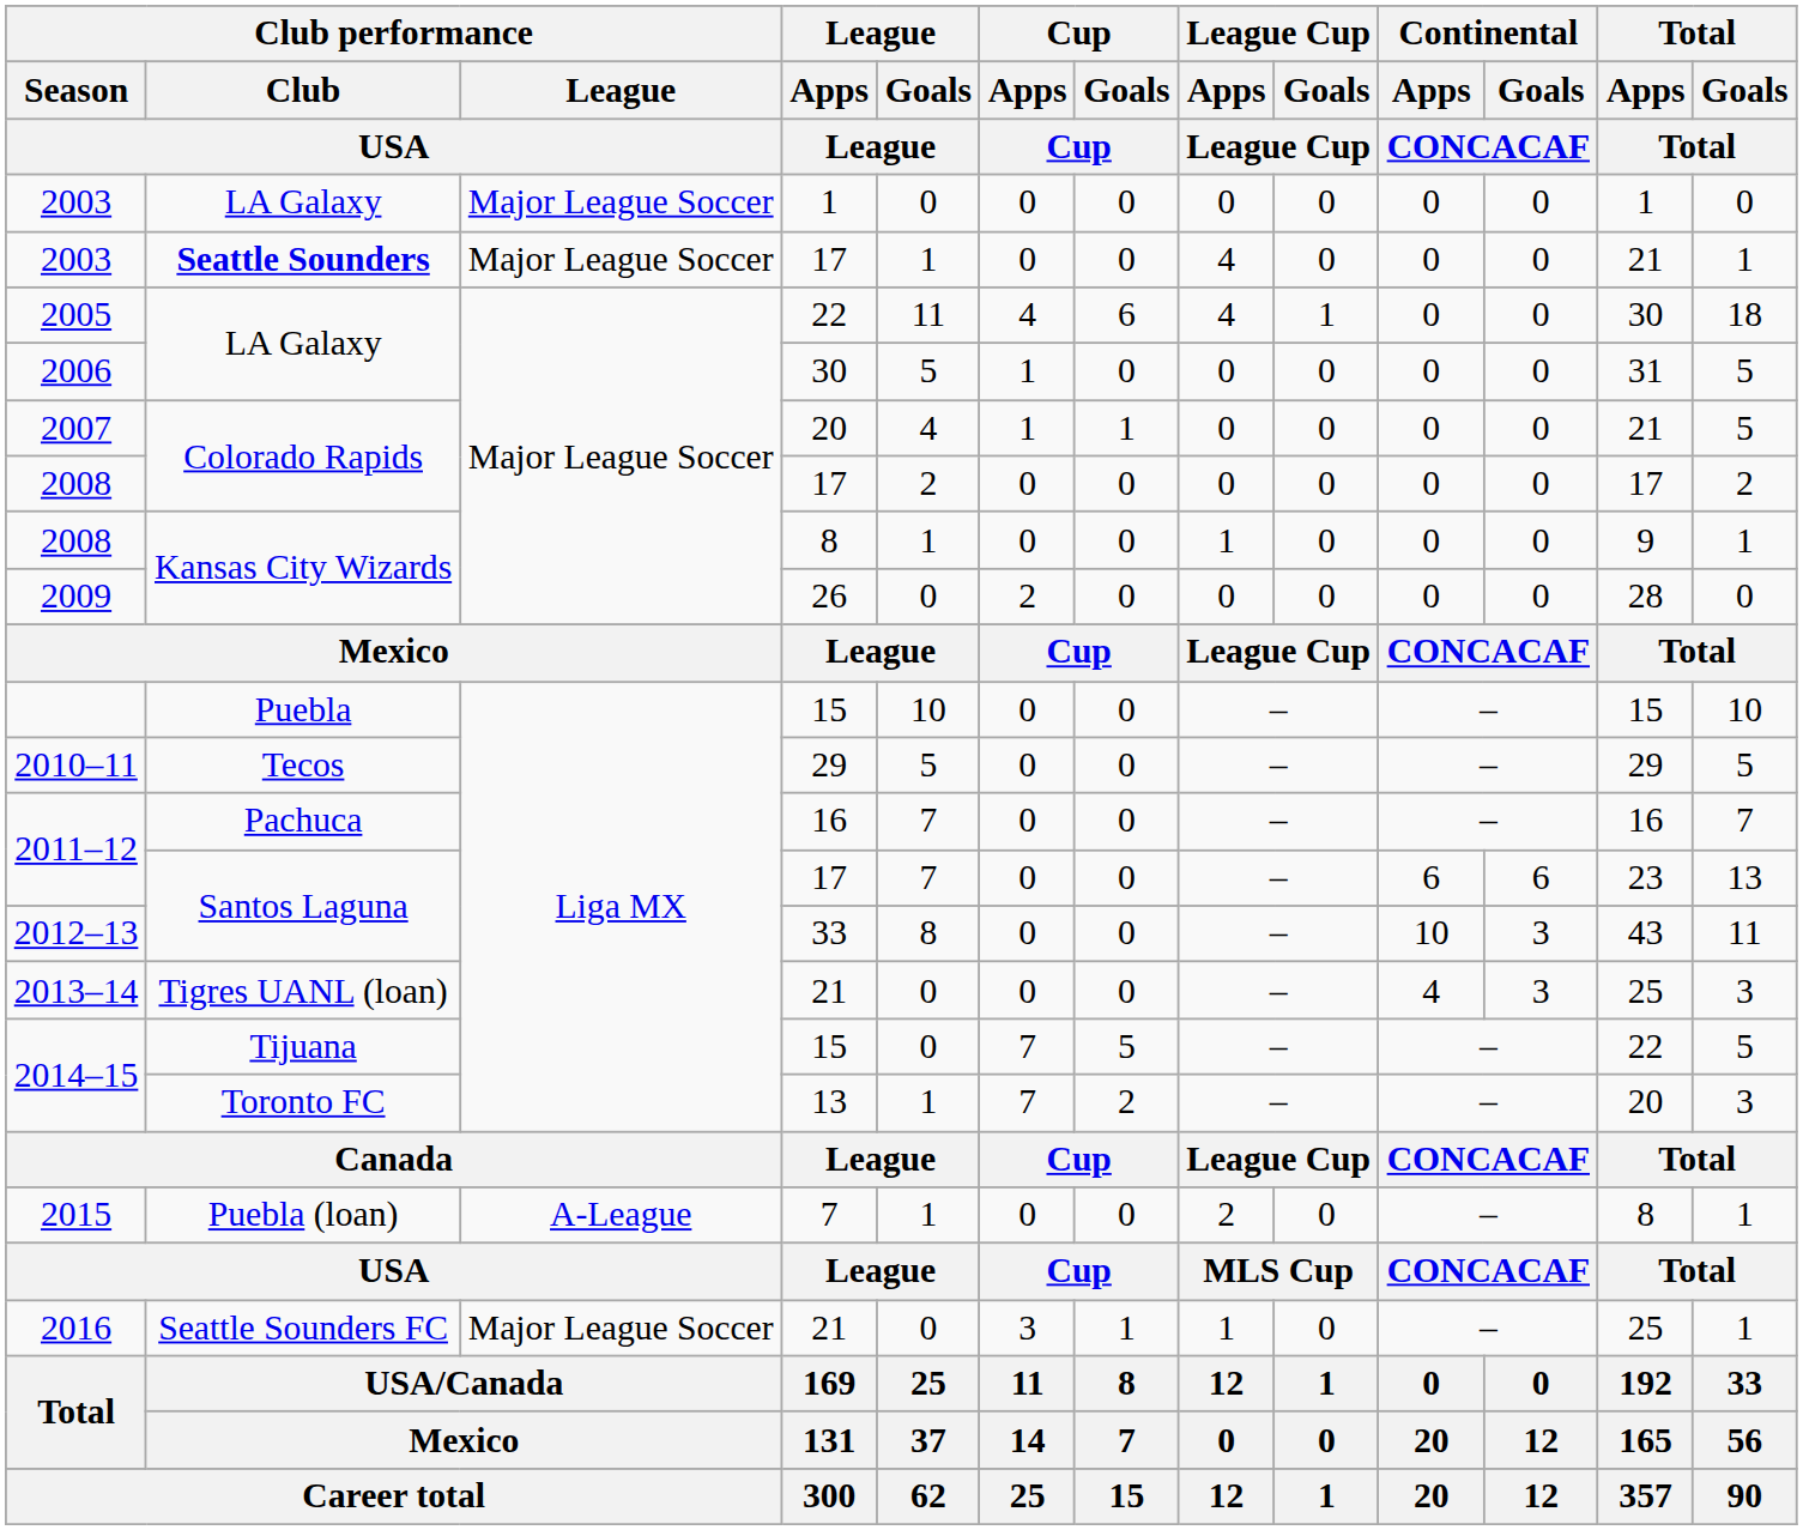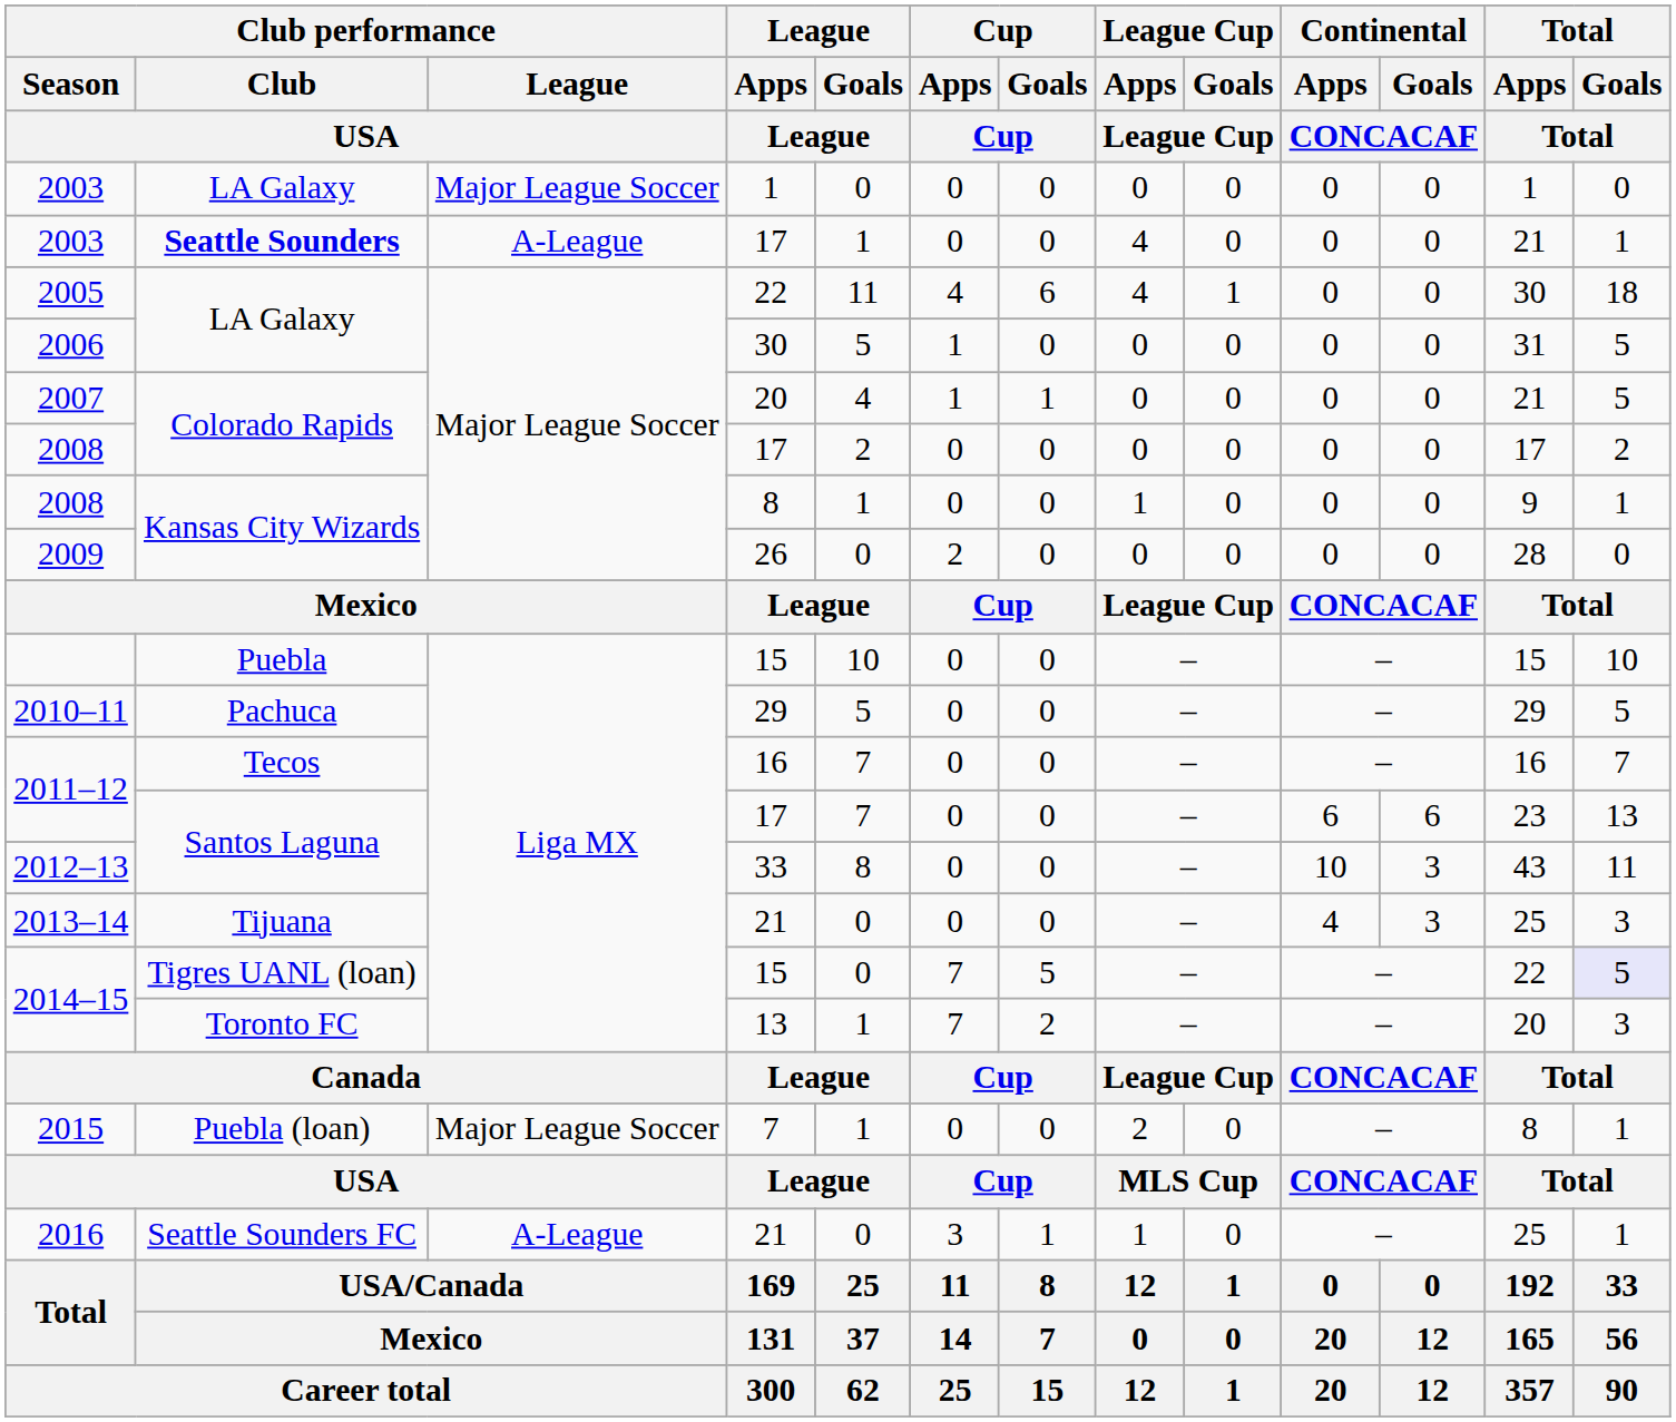2003 / 17 | Club performance / League / USA: Major League Soccer -> A-League
2010–11 | Club performance / Club / USA: Tecos -> Pachuca
2011–12 / 16 | Club performance / Club / USA: Pachuca -> Tecos
2013–14 | Club performance / Club / USA: Tigres UANL (loan) -> Tijuana
2014–15 / 15 | Club performance / Club / USA: Tijuana -> Tigres UANL (loan)
2014–15 / 15 | Total / Goals / Total: no background -> lavender background
2015 | Club performance / League / USA: A-League -> Major League Soccer
2016 | Club performance / League / USA: Major League Soccer -> A-League
